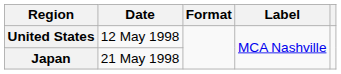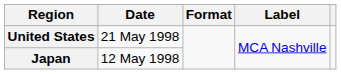United States | Date: 12 May 1998 -> 21 May 1998
Japan | Date: 21 May 1998 -> 12 May 1998
